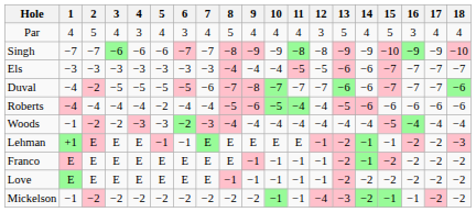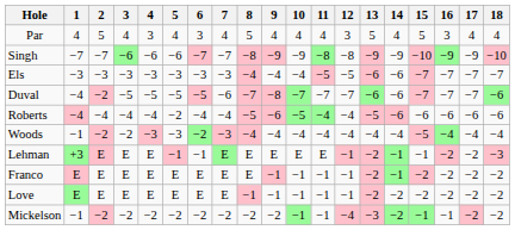Lehman | 1: +1 -> +3
